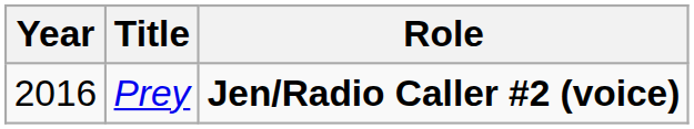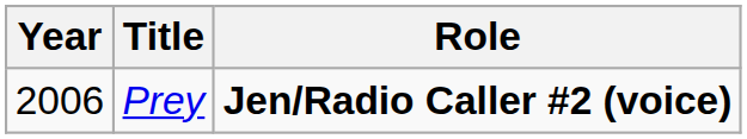Prey | Year: 2016 -> 2006
